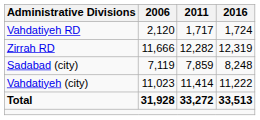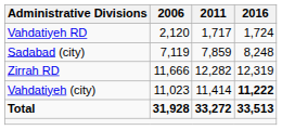rows swapped: Zirrah RD <-> Sadabad (city)
Vahdatiyeh (city) | 2016: normal -> bold
